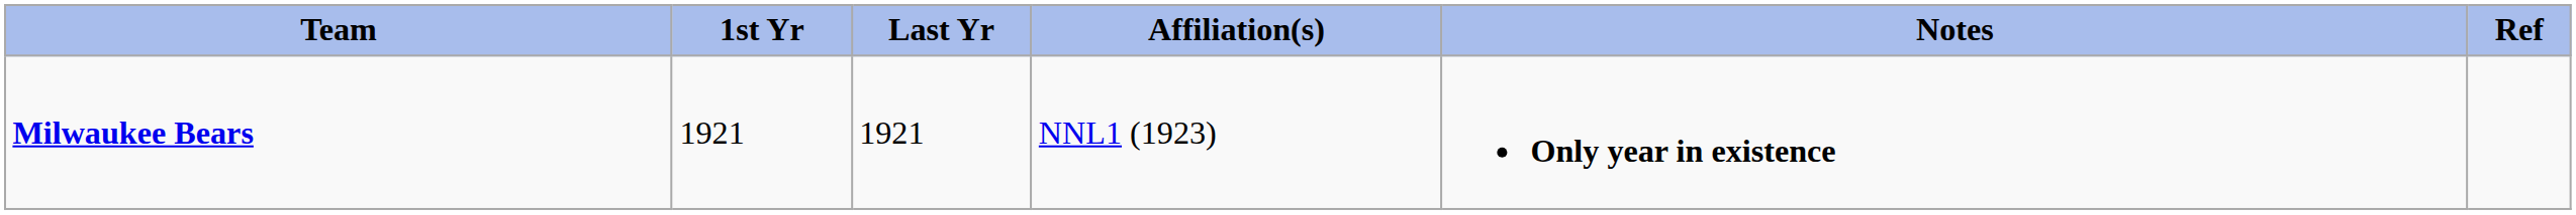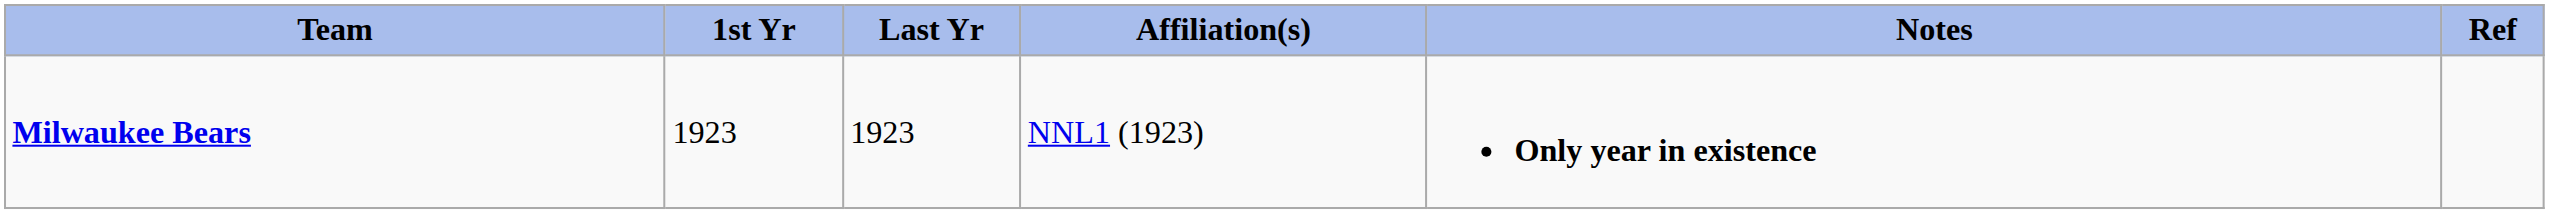Milwaukee Bears | 1st Yr: 1921 -> 1923
Milwaukee Bears | Last Yr: 1921 -> 1923
